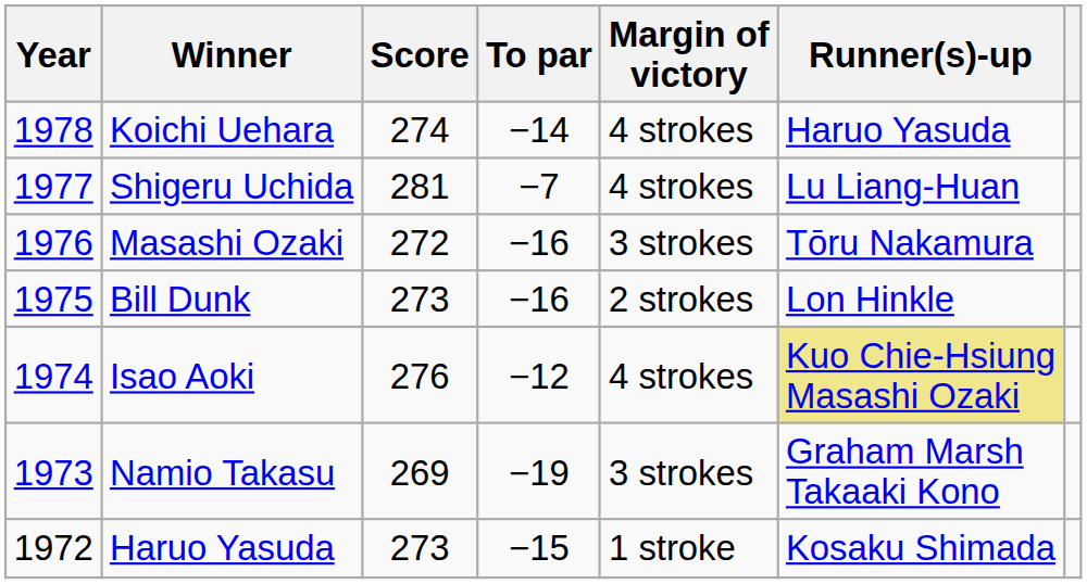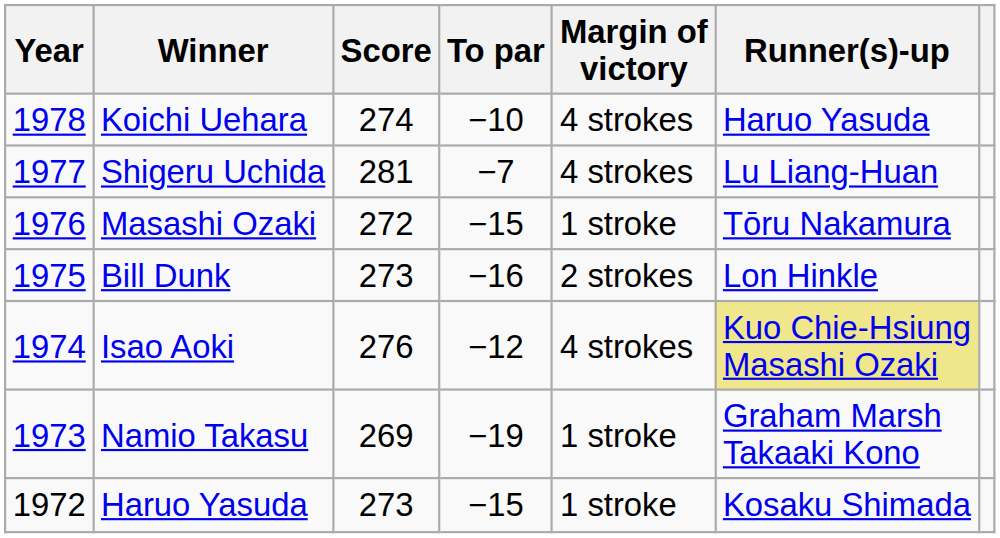Koichi Uehara | To par: −14 -> −10
Masashi Ozaki | To par: −16 -> −15
Masashi Ozaki | Margin of victory: 3 strokes -> 1 stroke
Namio Takasu | Margin of victory: 3 strokes -> 1 stroke
